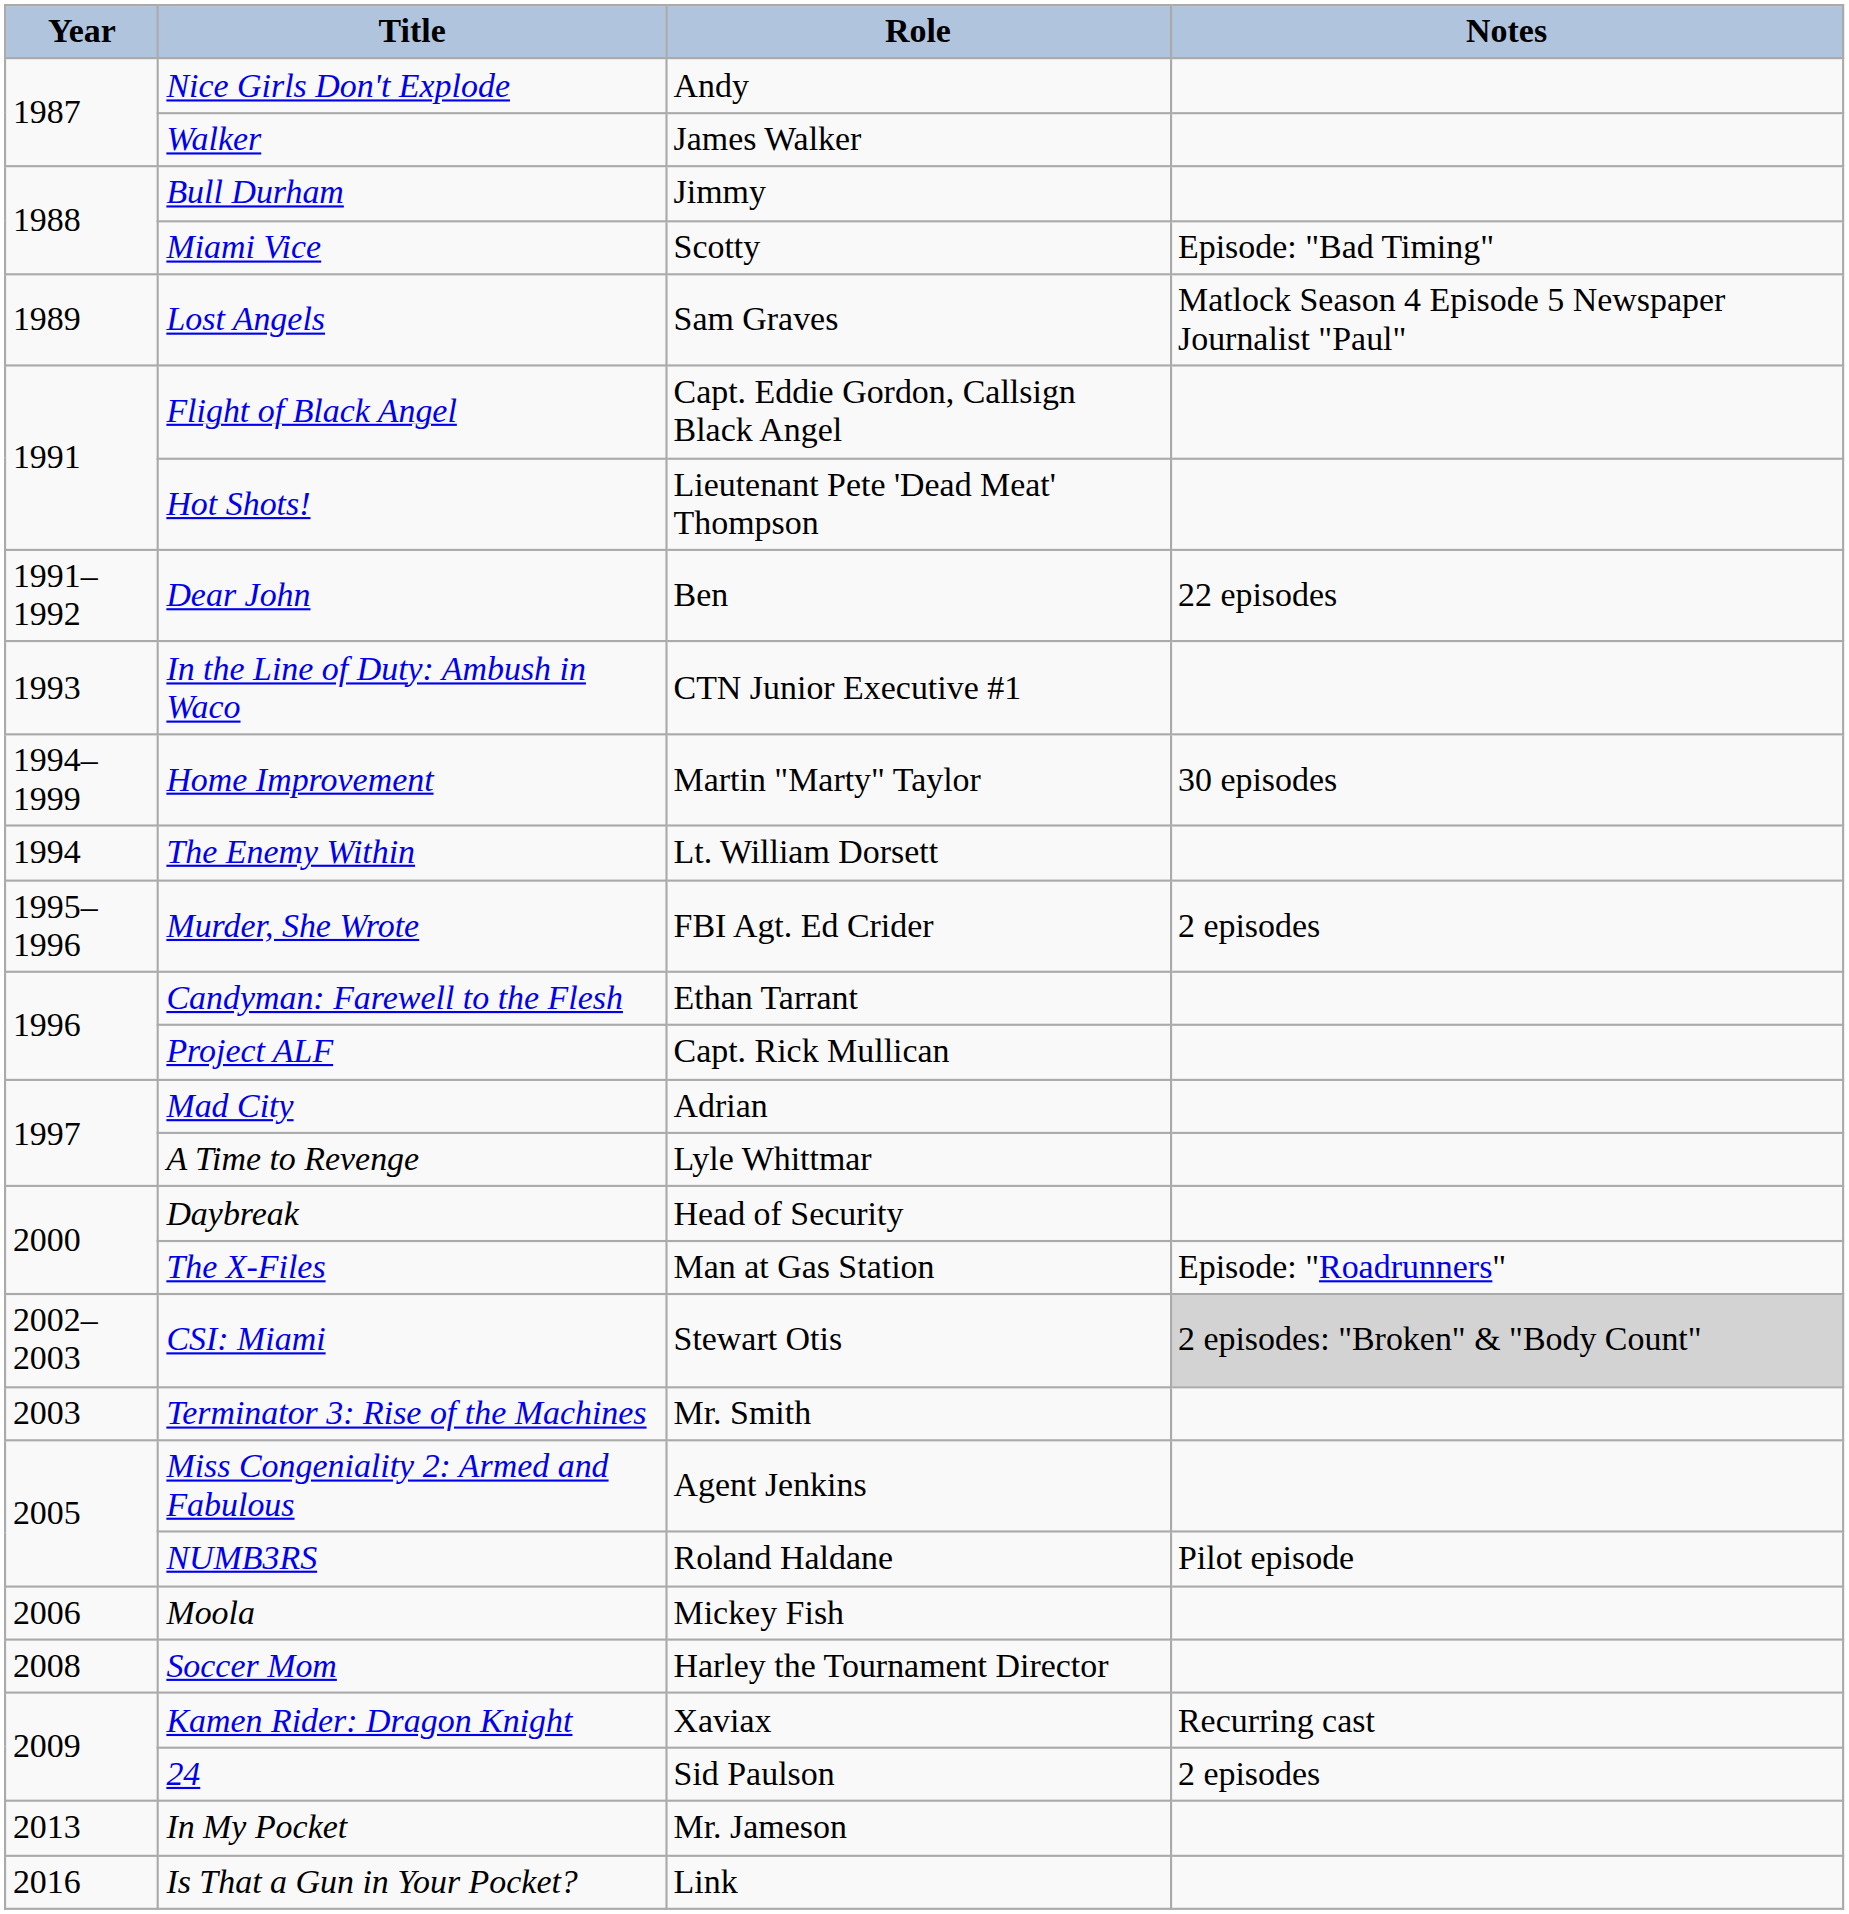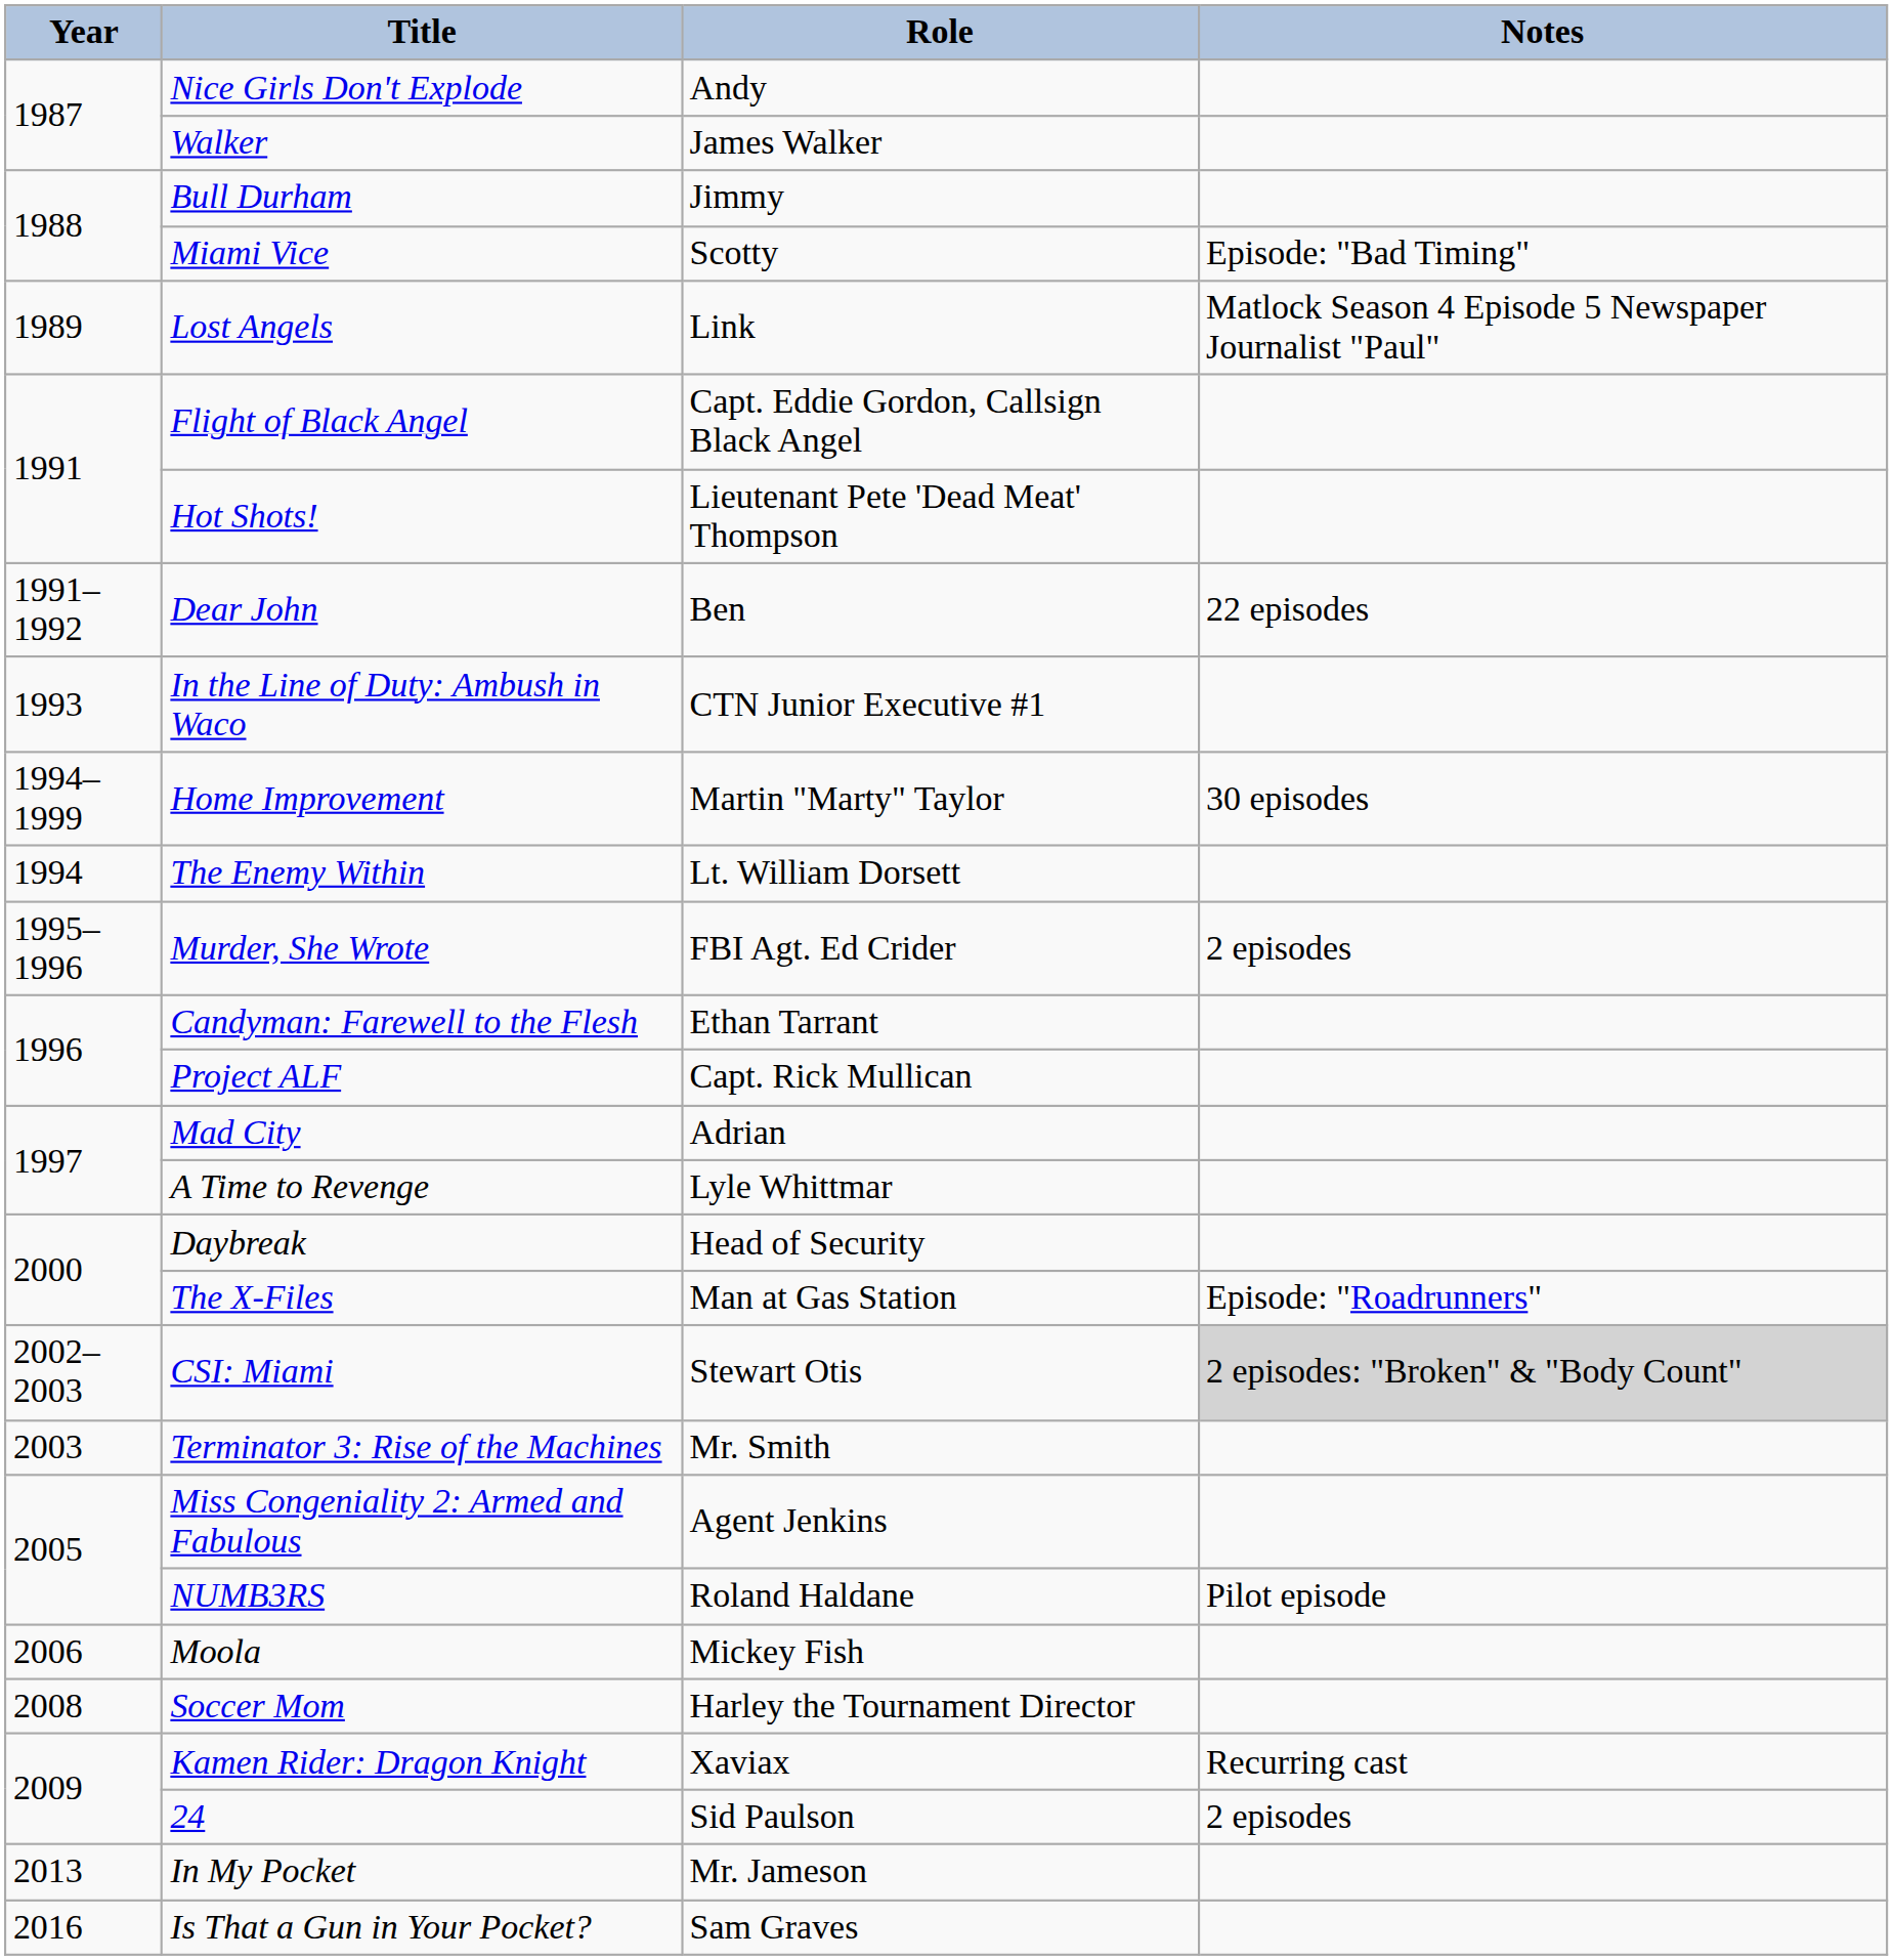Lost Angels | Role: Sam Graves -> Link
Is That a Gun in Your Pocket? | Role: Link -> Sam Graves
